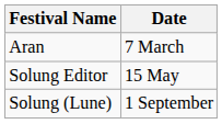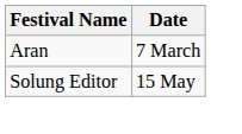- row: Solung (Lune) | 1 September
